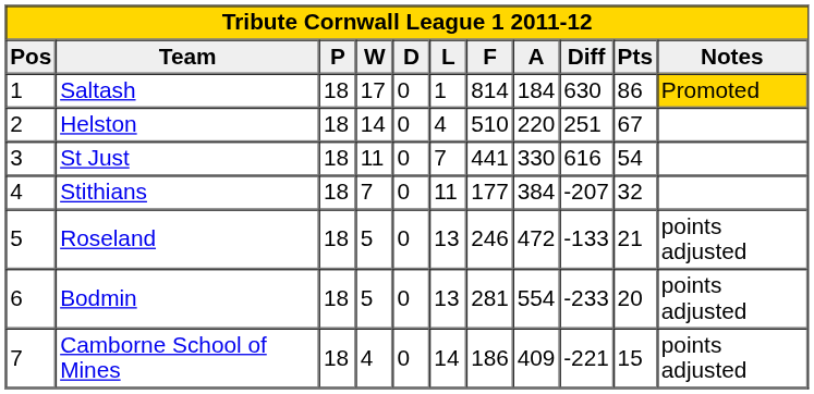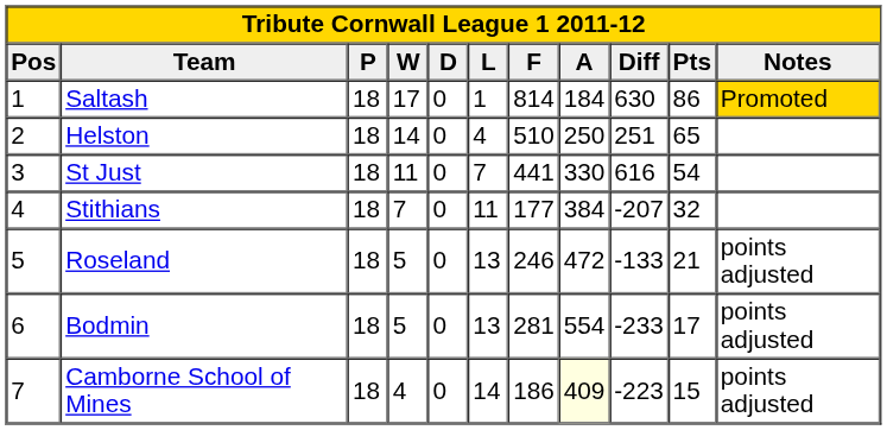Helston | A: 220 -> 250
Helston | Pts: 67 -> 65
Bodmin | Pts: 20 -> 17
Camborne School of Mines | A: no background -> lightyellow background
Camborne School of Mines | Diff: -221 -> -223
